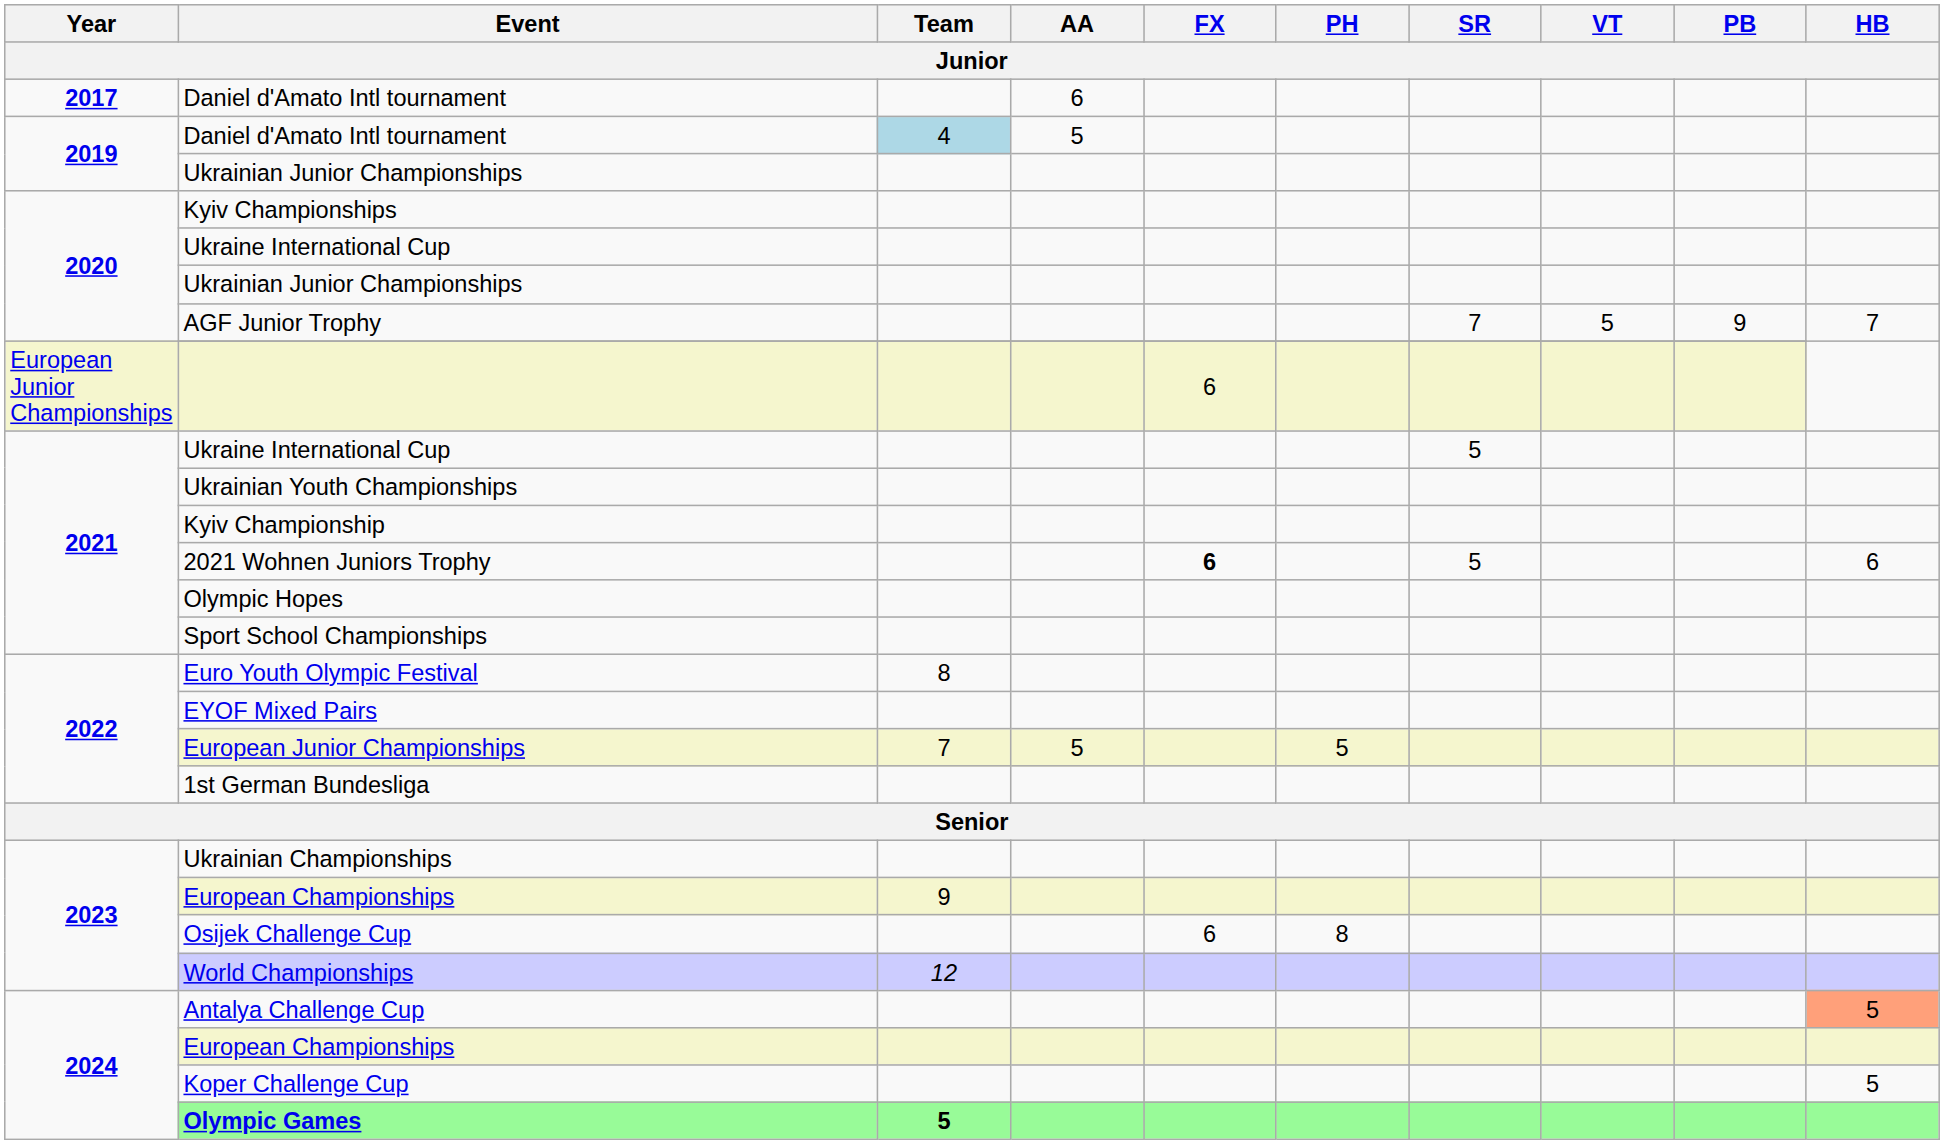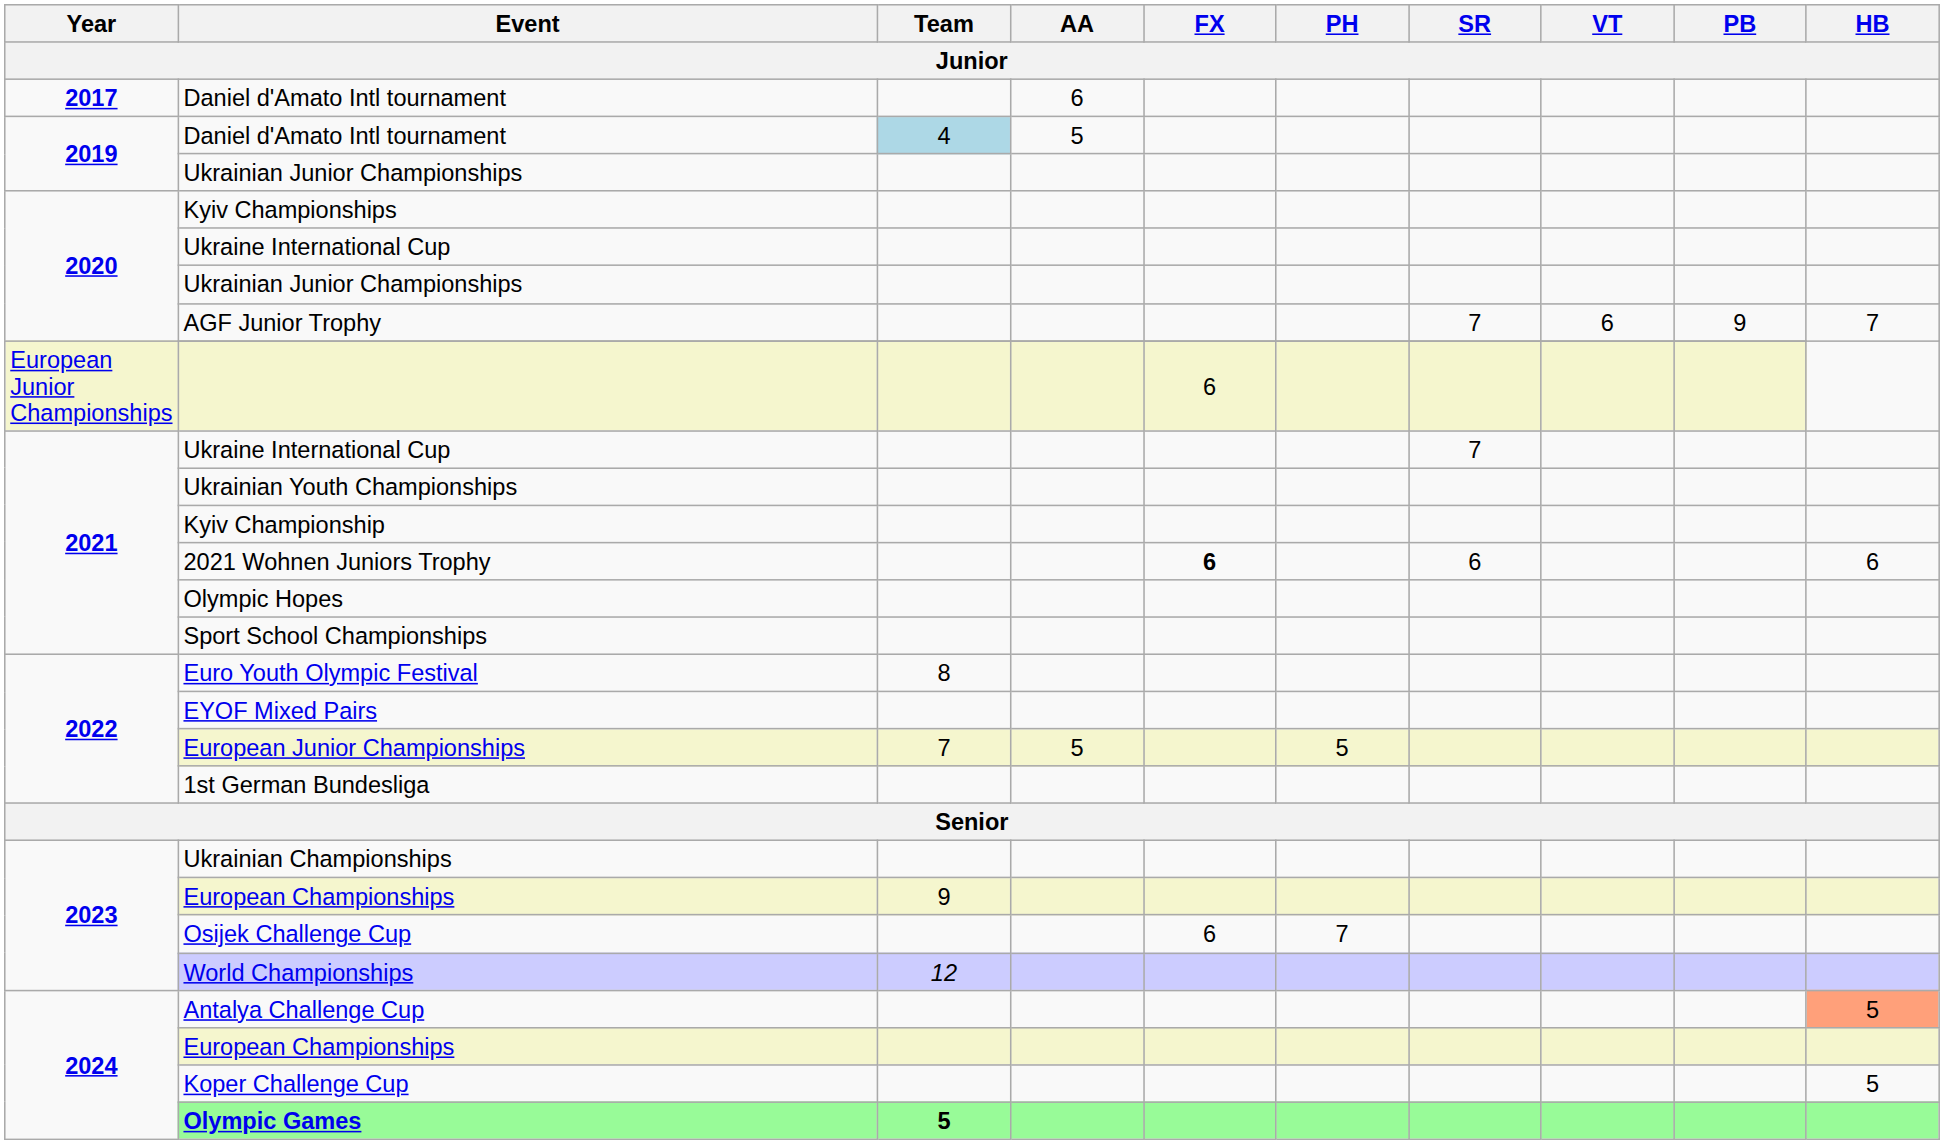AGF Junior Trophy | VT: 5 -> 6
2021 / Ukraine International Cup | SR: 5 -> 7
2021 Wohnen Juniors Trophy | SR: 5 -> 6
Osijek Challenge Cup | PH: 8 -> 7
